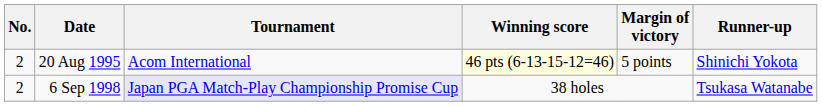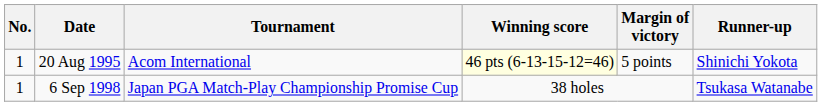20 Aug 1995 | No.: 2 -> 1
6 Sep 1998 | No.: 2 -> 1
6 Sep 1998 | Tournament: lavender background -> no background
